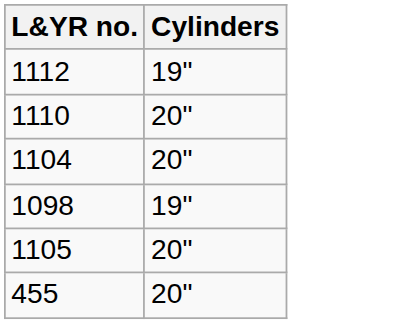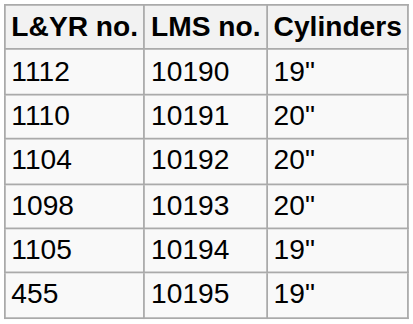+ column: LMS no. | 10190 | 10191 | 10192 | 10193 | 10194 | 10195
1098 | Cylinders: 19" -> 20"
1105 | Cylinders: 20" -> 19"
455 | Cylinders: 20" -> 19"
